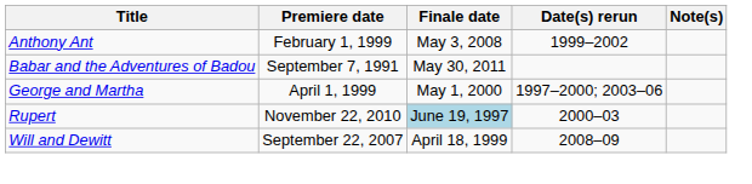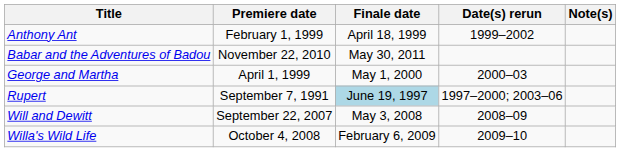Anthony Ant | Finale date: May 3, 2008 -> April 18, 1999
Babar and the Adventures of Badou | Premiere date: September 7, 1991 -> November 22, 2010
George and Martha | Date(s) rerun: 1997–2000; 2003–06 -> 2000–03
Rupert | Premiere date: November 22, 2010 -> September 7, 1991
Rupert | Date(s) rerun: 2000–03 -> 1997–2000; 2003–06
Will and Dewitt | Finale date: April 18, 1999 -> May 3, 2008
+ row: Willa's Wild Life | October 4, 2008 | February 6, 2009 | 2009–10
